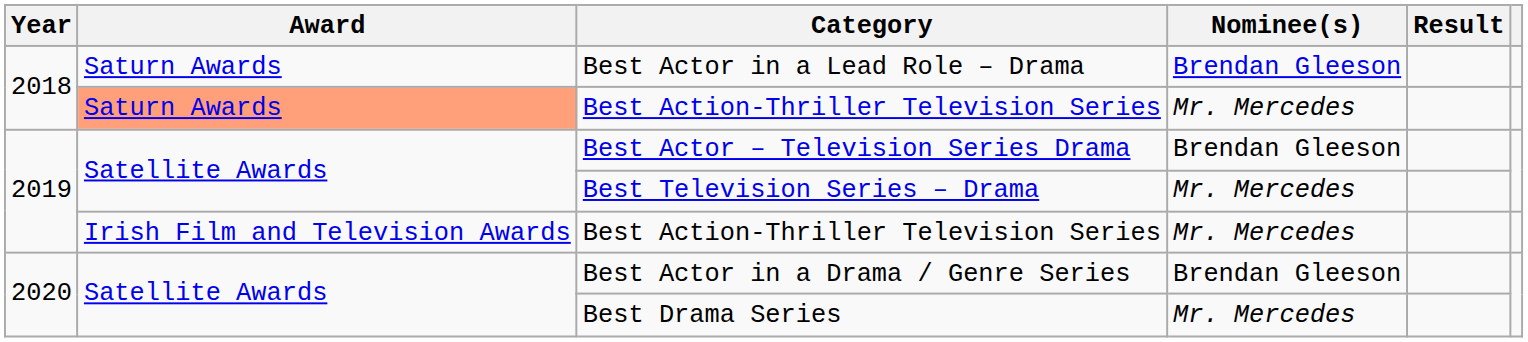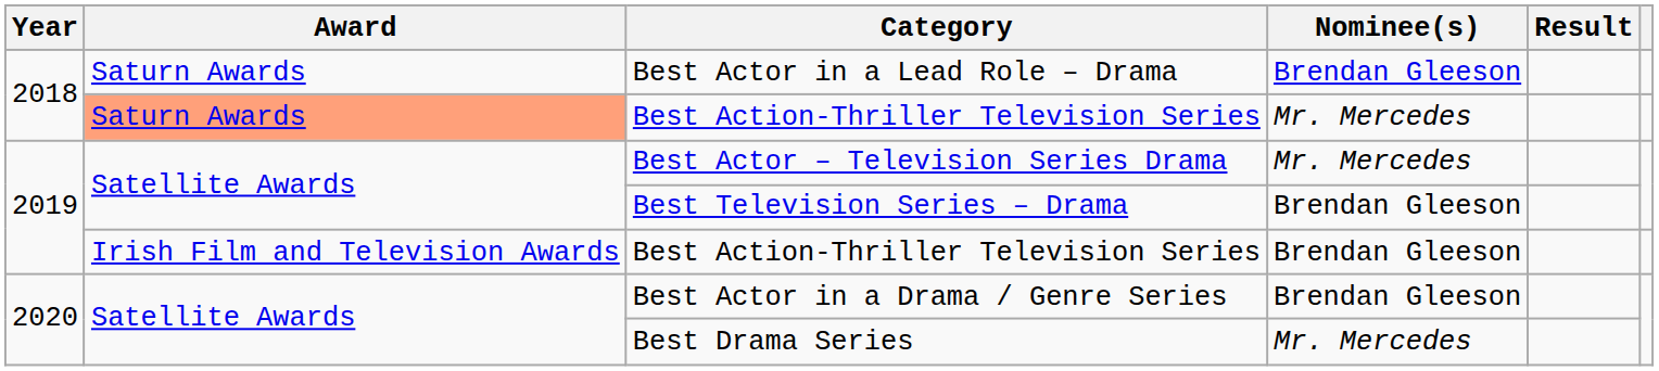Best Actor – Television Series Drama | Nominee(s): Brendan Gleeson -> Mr. Mercedes
Best Television Series – Drama | Nominee(s): Mr. Mercedes -> Brendan Gleeson
2019 / Best Action-Thriller Television Series | Nominee(s): Mr. Mercedes -> Brendan Gleeson
